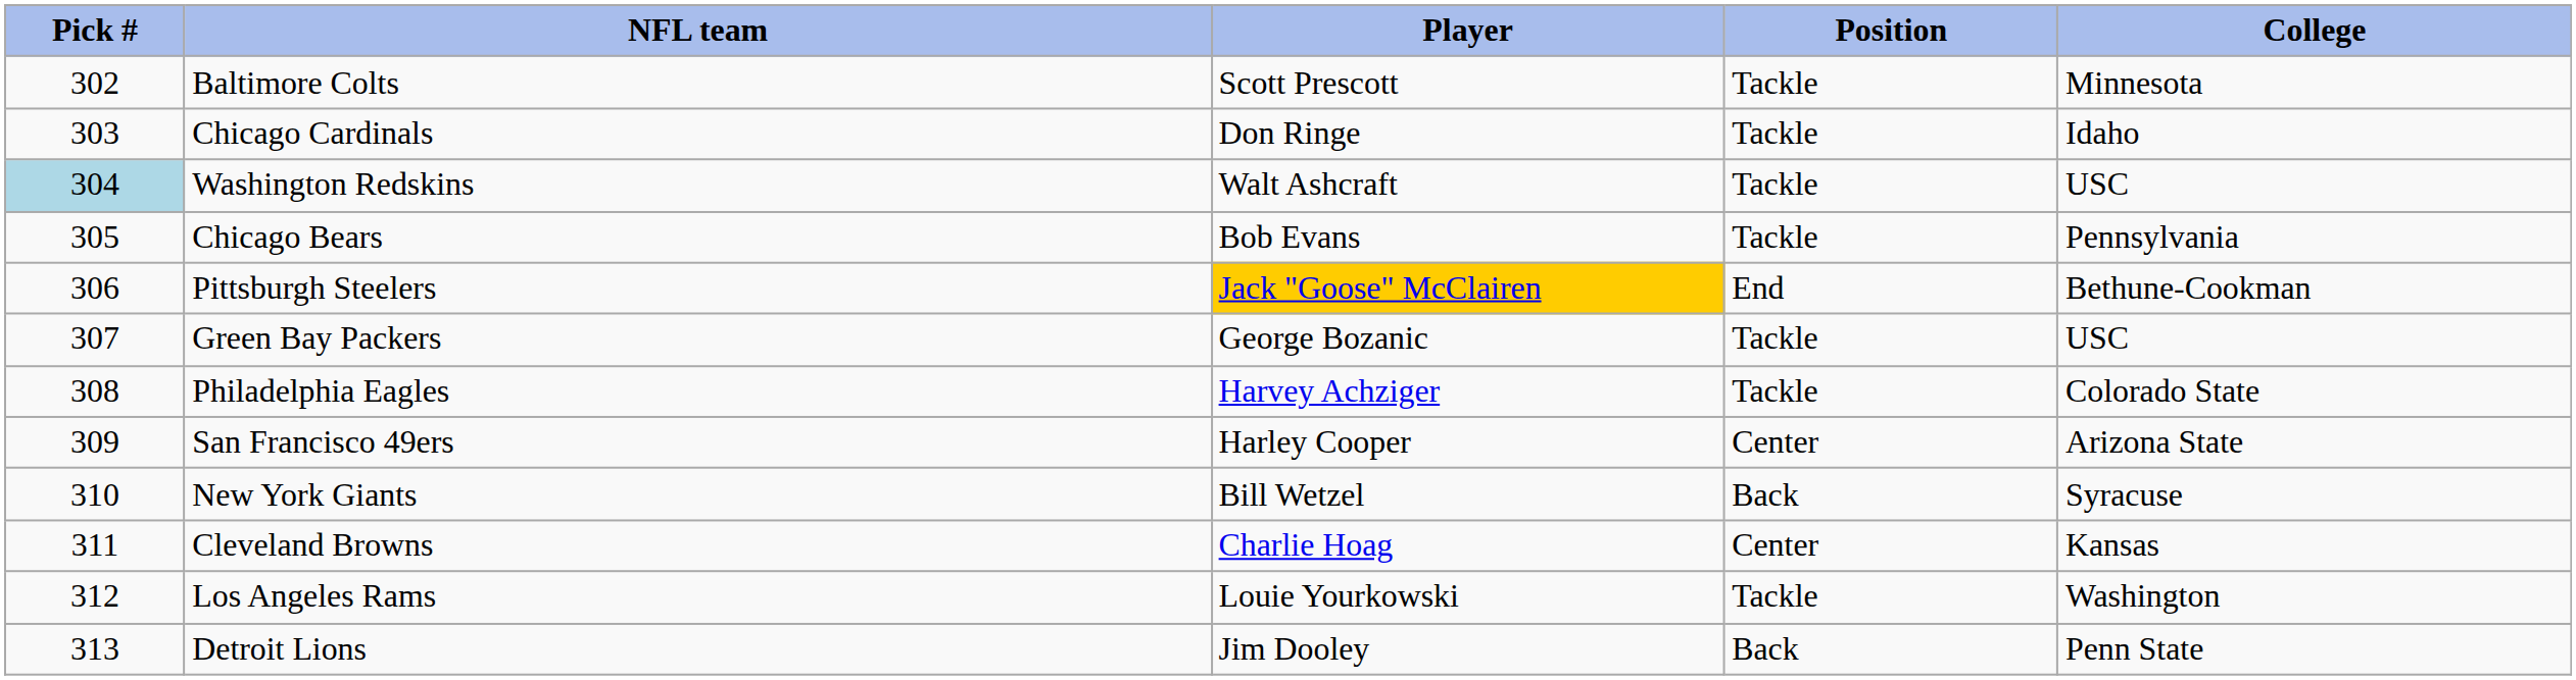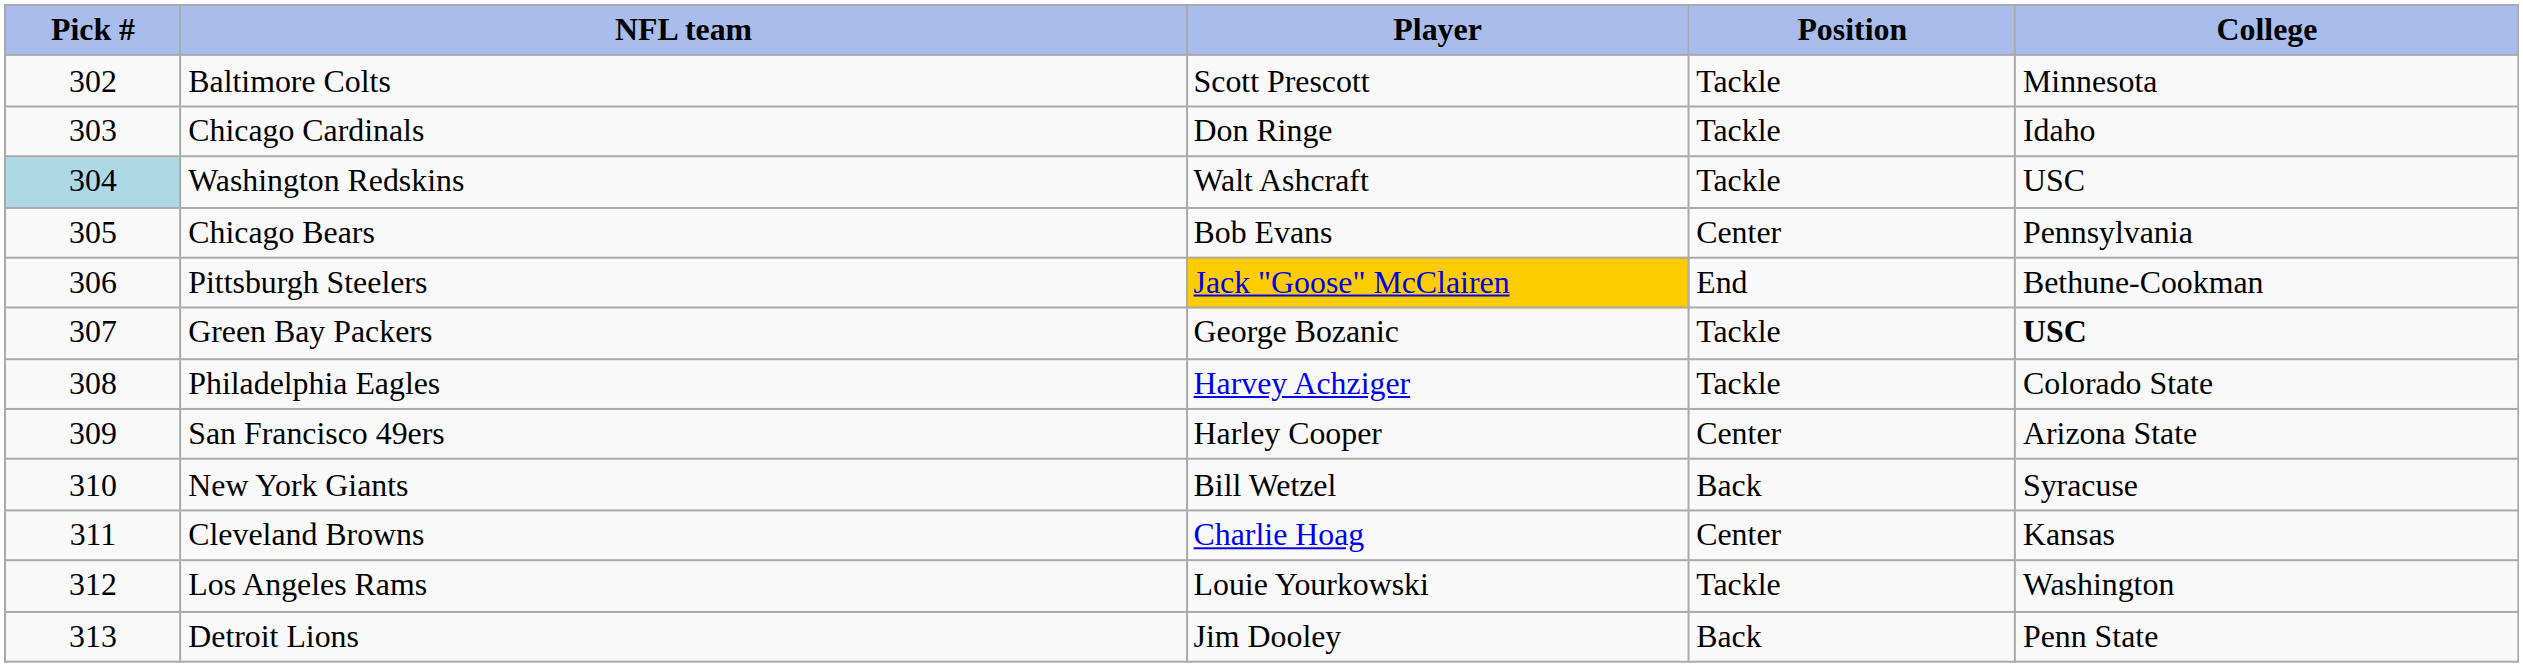Chicago Bears | Position: Tackle -> Center
Green Bay Packers | College: normal -> bold
